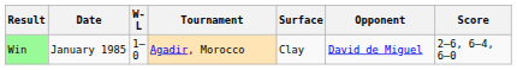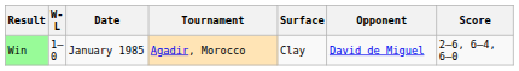columns swapped: W-L <-> Date
